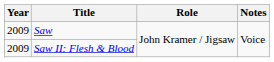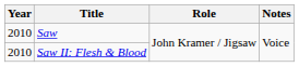Saw | Year: 2009 -> 2010
Saw II: Flesh & Blood | Year: 2009 -> 2010
